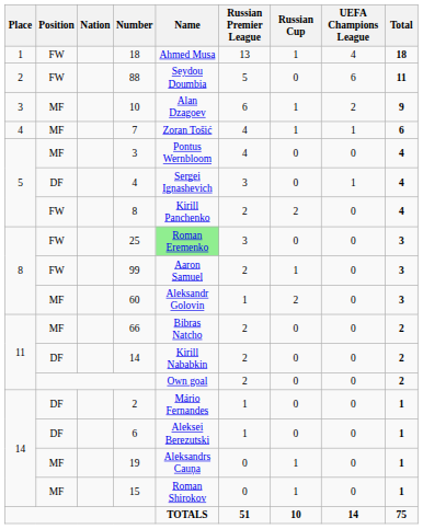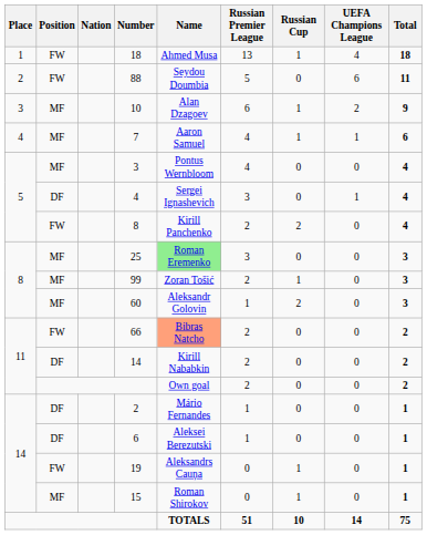7 | Name: Zoran Tošić -> Aaron Samuel
25 | Position: FW -> MF
99 | Position: FW -> MF
99 | Name: Aaron Samuel -> Zoran Tošić
66 | Position: MF -> FW
66 | Name: no background -> lightsalmon background
19 | Position: MF -> FW
